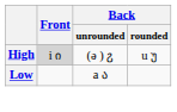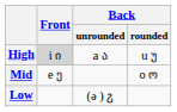High | Back / unrounded: (ə ) ჷ -> a ა
+ row: Mid | e ე | o ო
Low | Back / unrounded: a ა -> (ə ) ჷ
